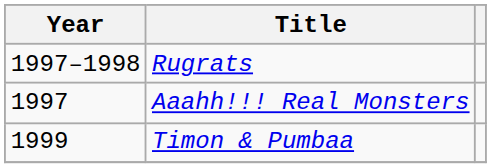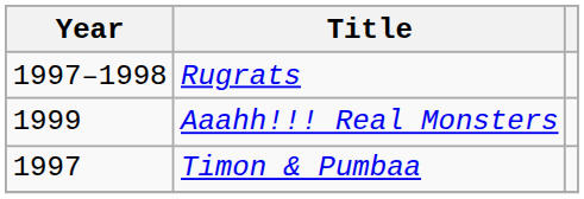Aaahh!!! Real Monsters | Year: 1997 -> 1999
Timon & Pumbaa | Year: 1999 -> 1997
